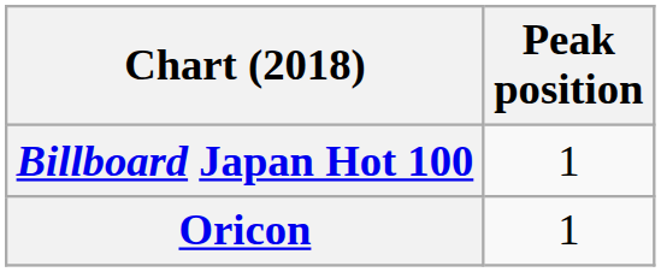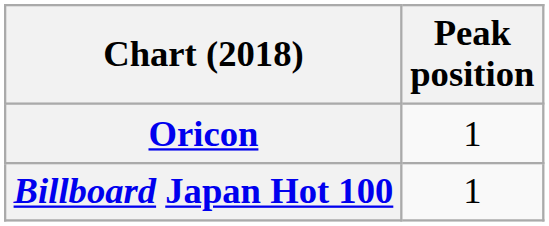rows swapped: Billboard Japan Hot 100 <-> Oricon
